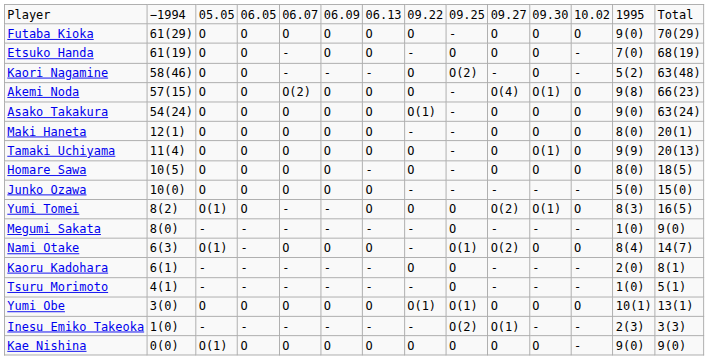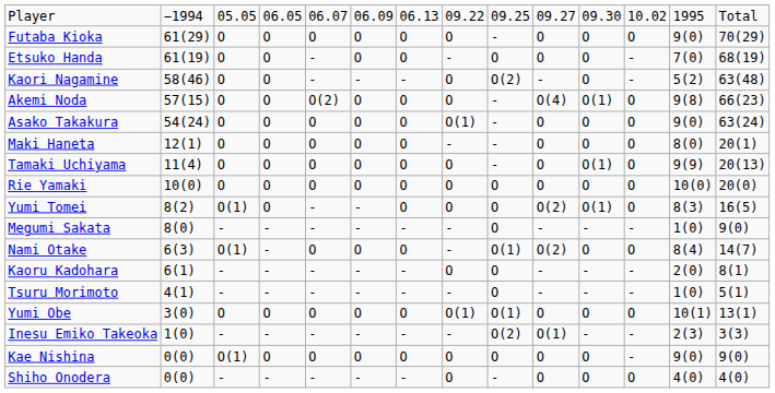- row: Homare Sawa | 10(5) | O | O | O | O | - | O | - | O | O | O | 8(0) | 18(5)
+ row: Rie Yamaki | 10(0) | O | O | O | O | O | O | O | O | O | O | 10(0) | 20(0)
- row: Junko Ozawa | 10(0) | O | O | O | O | O | - | - | - | - | - | 5(0) | 15(0)
+ row: Shiho Onodera | 0(0) | - | - | - | - | - | O | - | O | O | O | 4(0) | 4(0)
